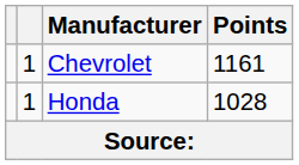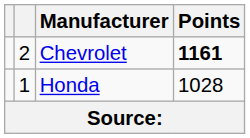Chevrolet | column 2: 1 -> 2
Chevrolet | Points: normal -> bold
